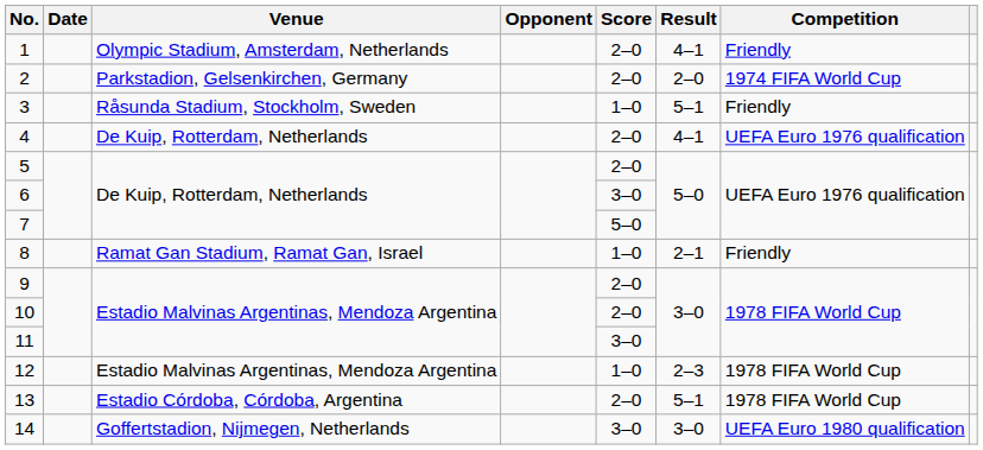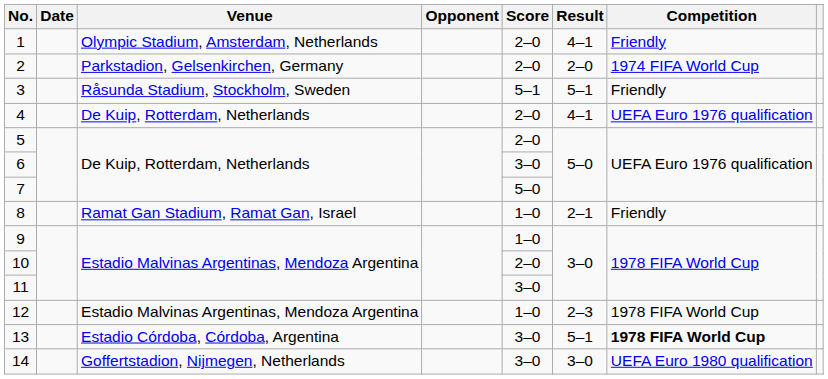3 | Score: 1–0 -> 5–1
9 | Score: 2–0 -> 1–0
13 | Score: 2–0 -> 3–0
13 | Competition: normal -> bold
